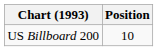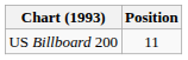US Billboard 200 | Position: 10 -> 11
